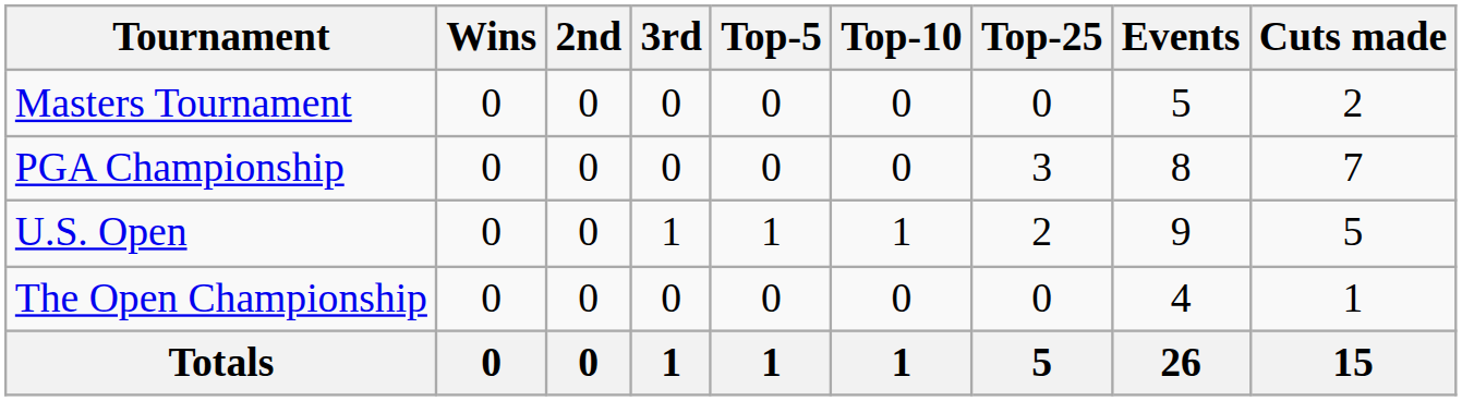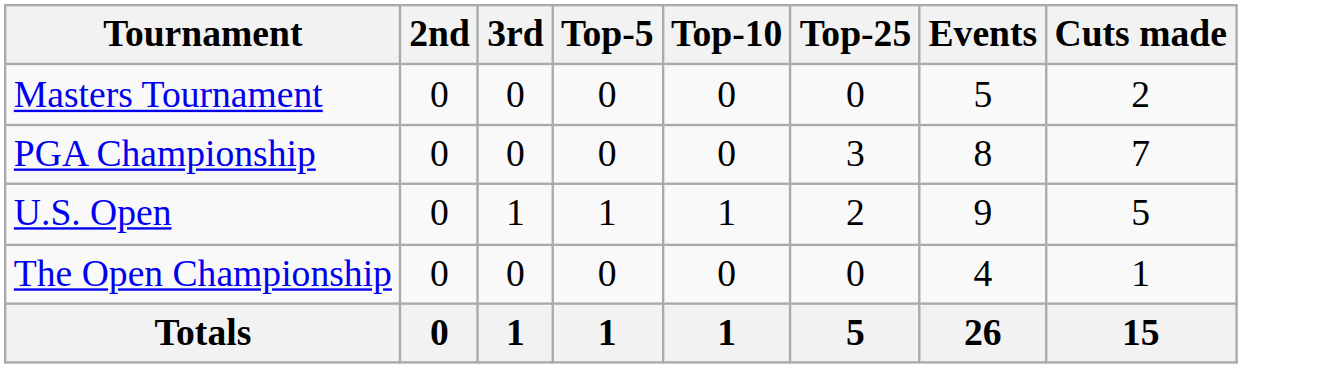- column: Wins | 0 | 0 | 0 | 0 | 0
